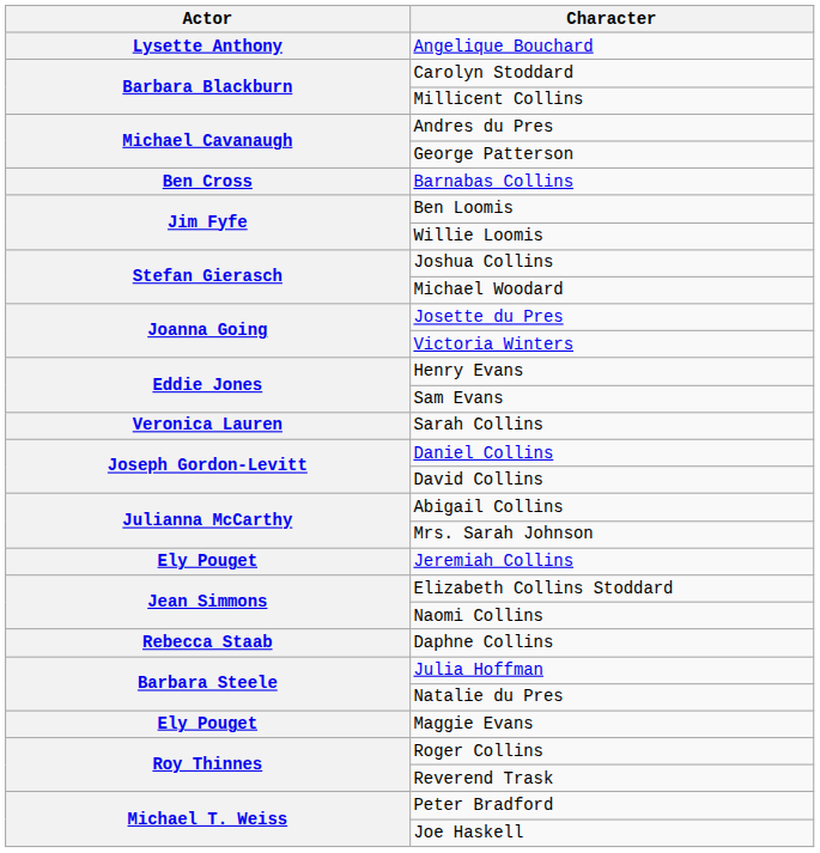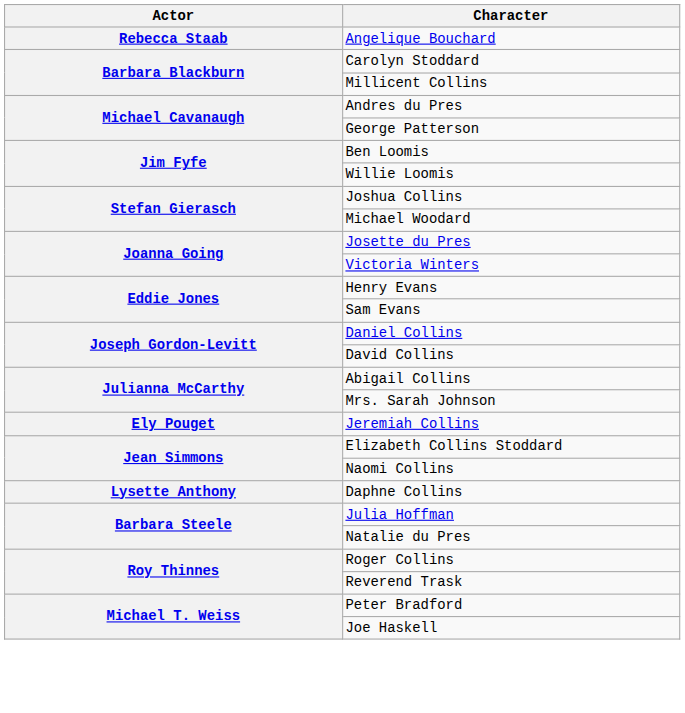Angelique Bouchard | Actor: Lysette Anthony -> Rebecca Staab
- row: Ben Cross | Barnabas Collins
- row: Veronica Lauren | Sarah Collins
Daphne Collins | Actor: Rebecca Staab -> Lysette Anthony
- row: Ely Pouget | Maggie Evans
